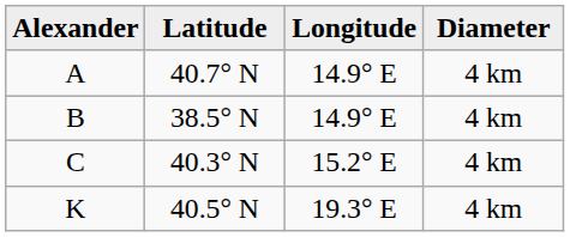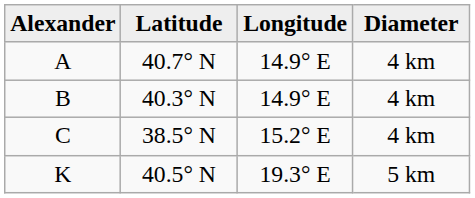B | Latitude: 38.5° N -> 40.3° N
C | Latitude: 40.3° N -> 38.5° N
K | Diameter: 4 km -> 5 km
